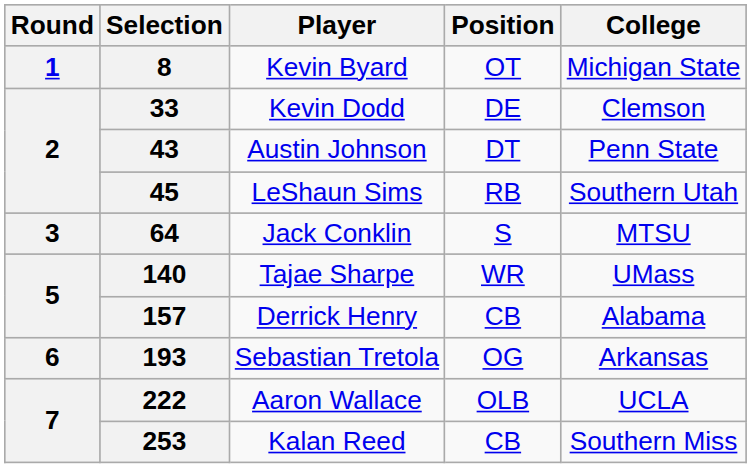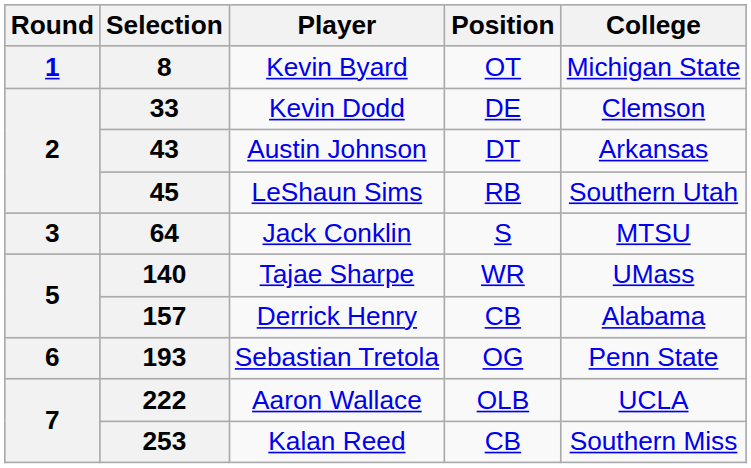43 | College: Penn State -> Arkansas
193 | College: Arkansas -> Penn State
